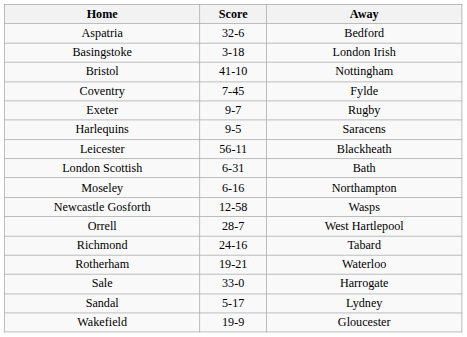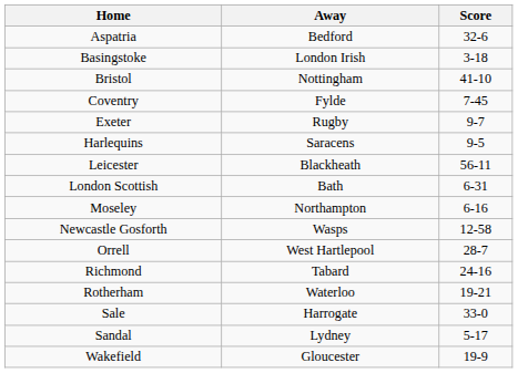columns swapped: Away <-> Score
